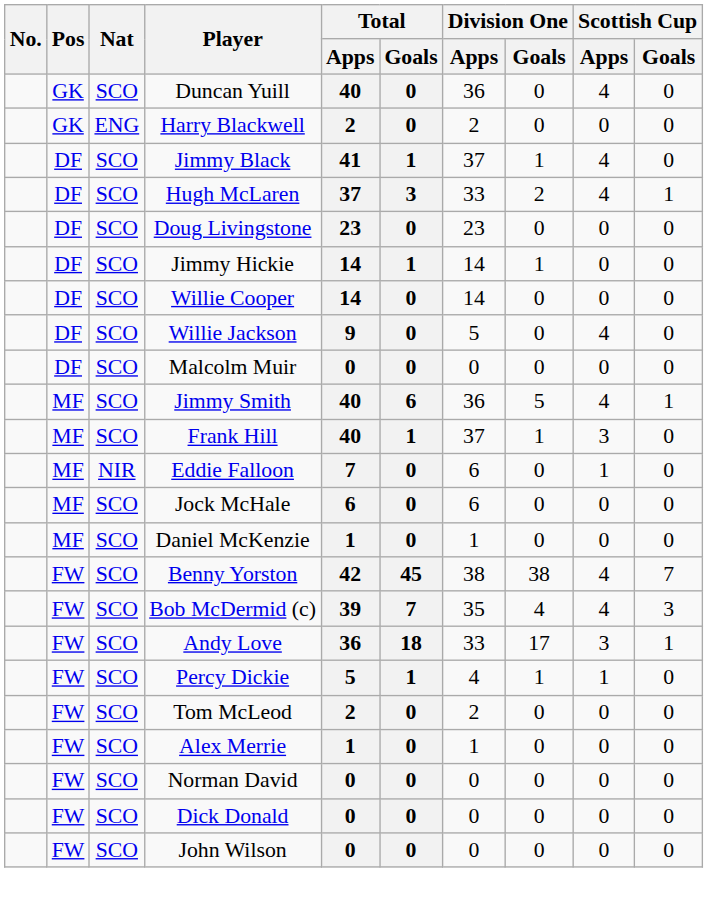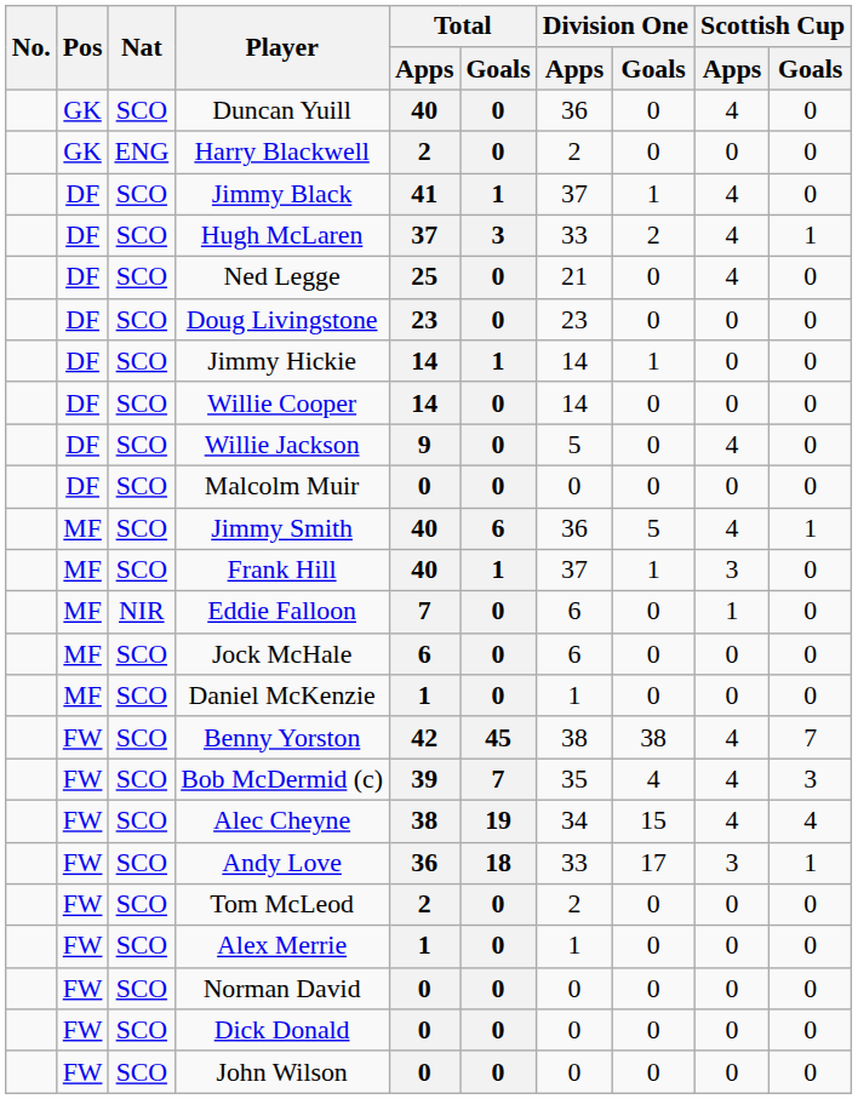+ row: DF | SCO | Ned Legge | 25 | 0 | 21 | 0 | 4 | 0
+ row: FW | SCO | Alec Cheyne | 38 | 19 | 34 | 15 | 4 | 4
- row: FW | SCO | Percy Dickie | 5 | 1 | 4 | 1 | 1 | 0
